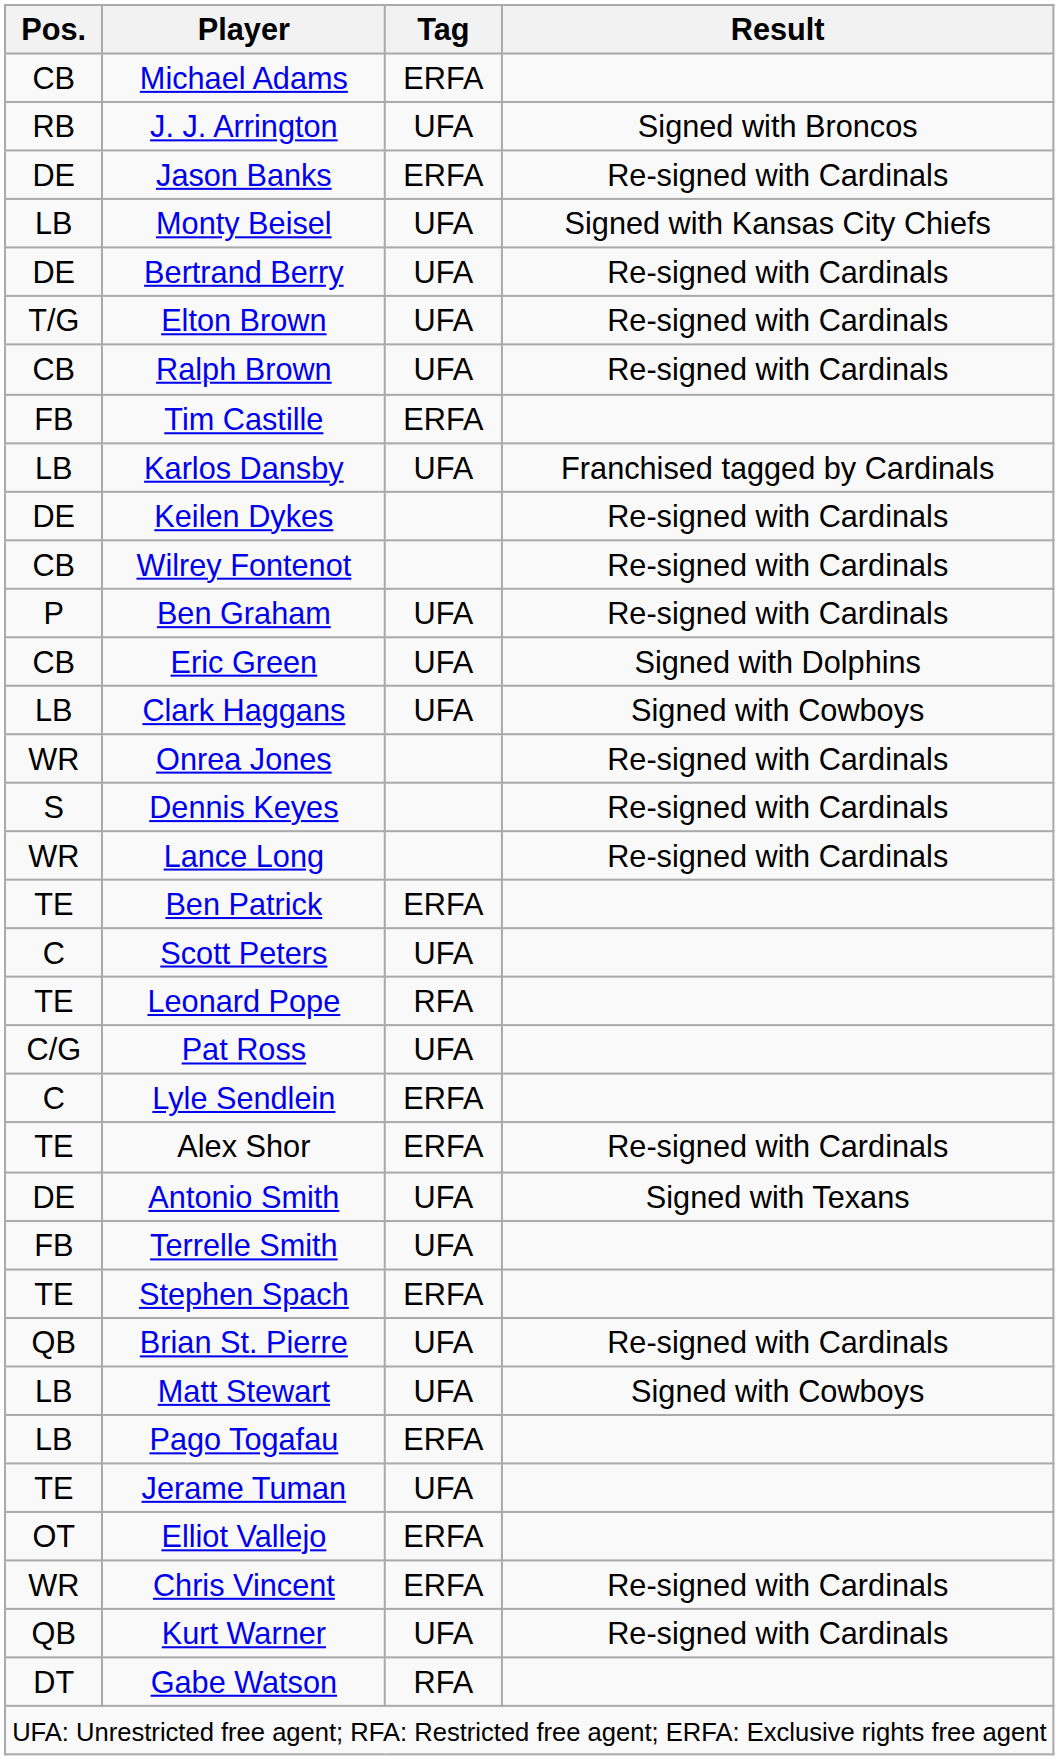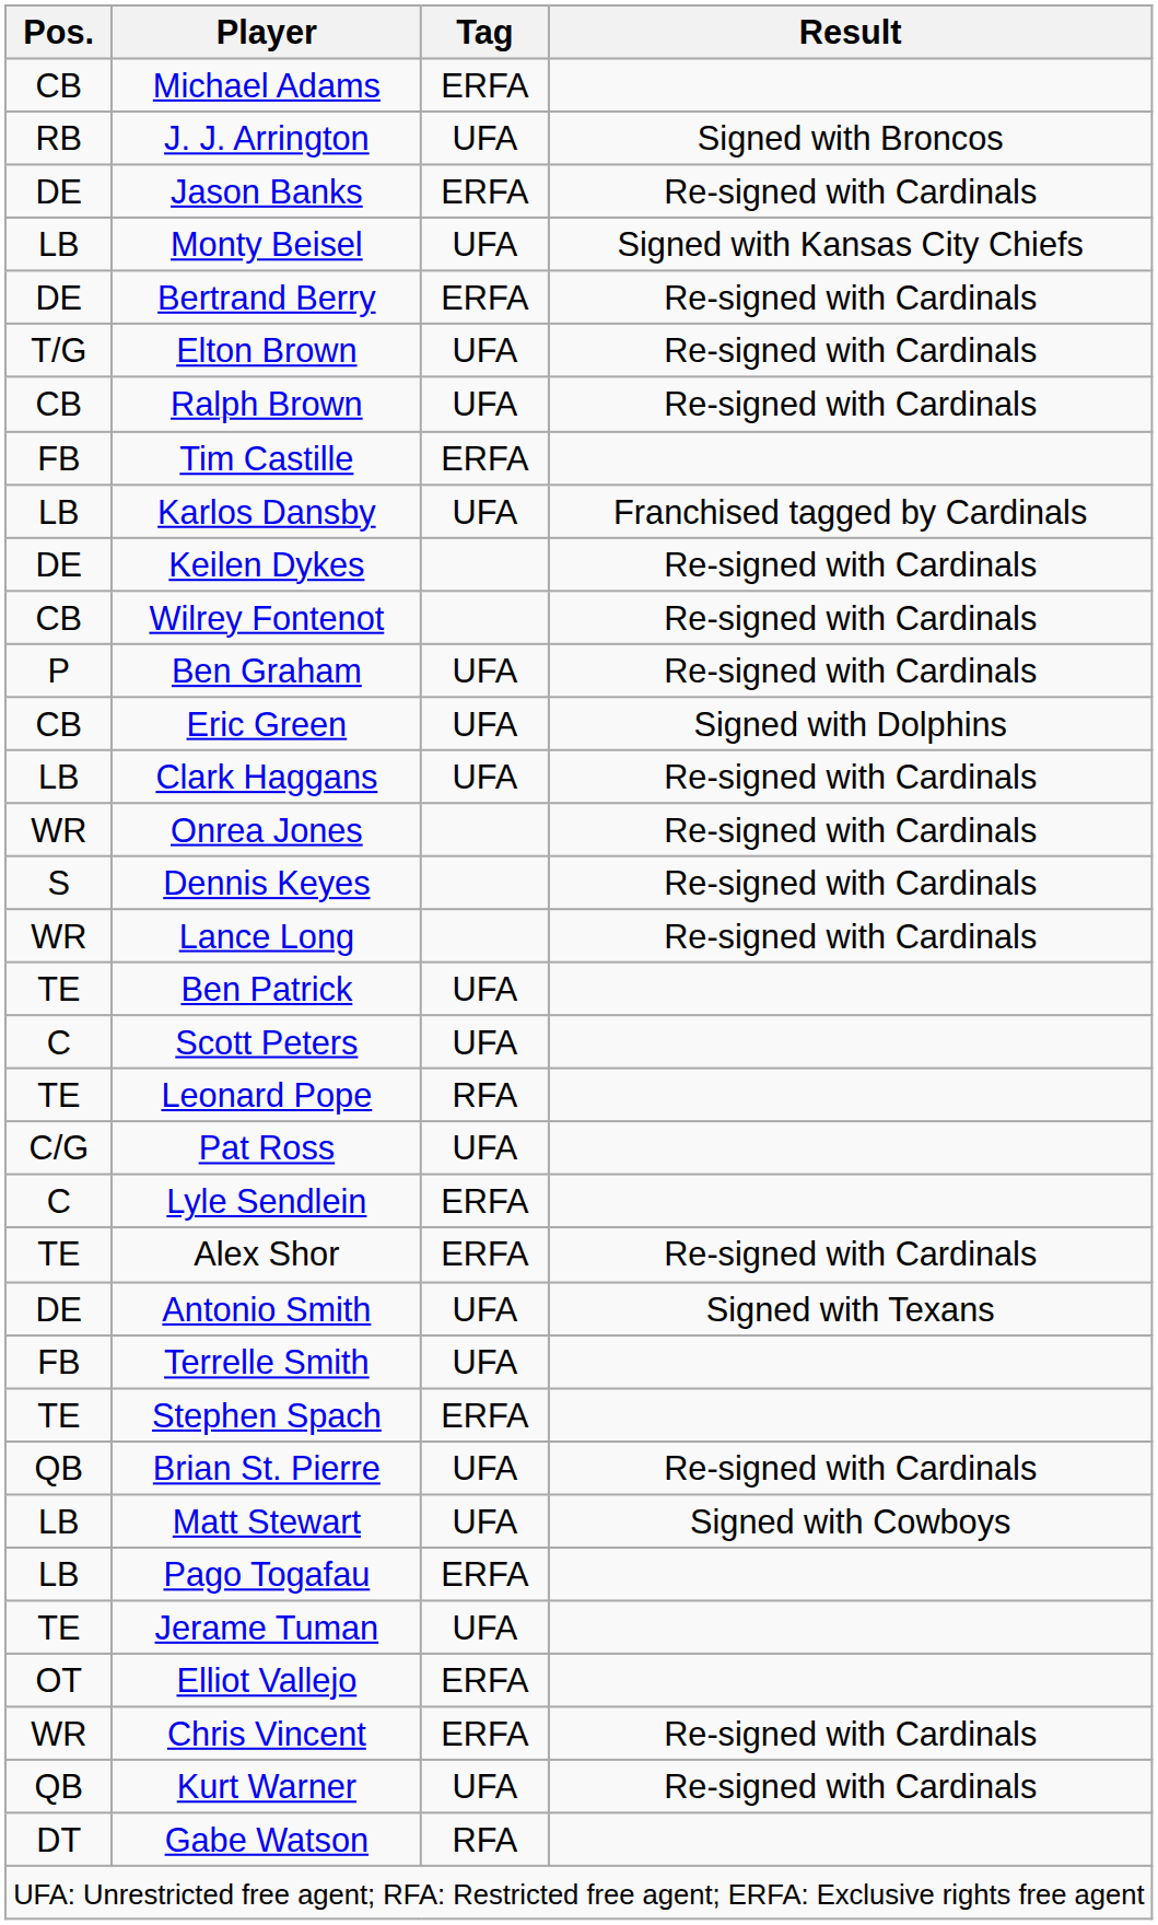Bertrand Berry | Tag: UFA -> ERFA
Clark Haggans | Result: Signed with Cowboys -> Re-signed with Cardinals
Ben Patrick | Tag: ERFA -> UFA
